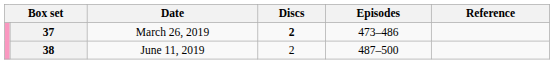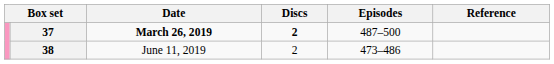37 | Date: normal -> bold
37 | Episodes: 473–486 -> 487–500
38 | Episodes: 487–500 -> 473–486
